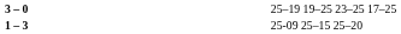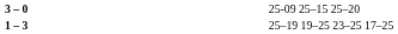3 – 0 | column 4: 25–19 19–25 23–25 17–25 -> 25-09 25–15 25–20
1 – 3 | column 4: 25-09 25–15 25–20 -> 25–19 19–25 23–25 17–25
